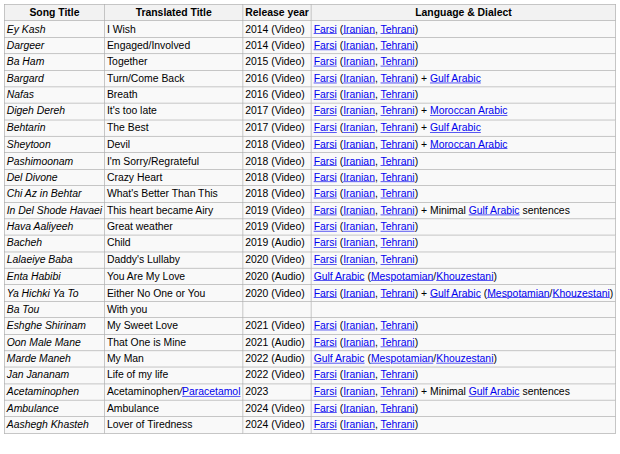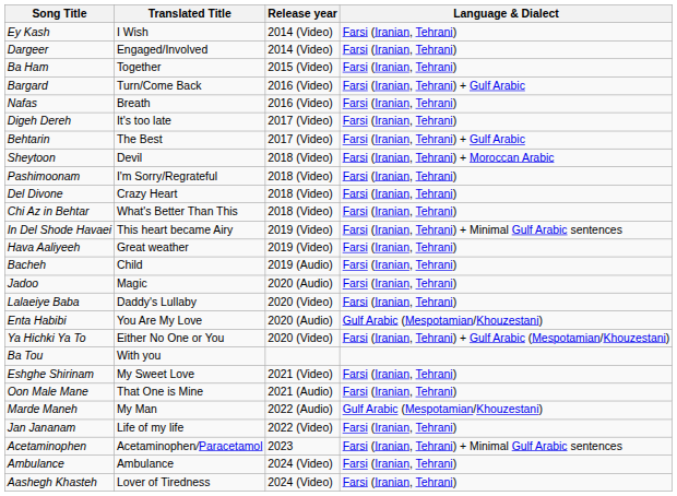Digeh Dereh | Language & Dialect: Farsi (Iranian, Tehrani) + Moroccan Arabic -> Farsi (Iranian, Tehrani)
+ row: Jadoo | Magic | 2020 (Audio) | Farsi (Iranian, Tehrani)
